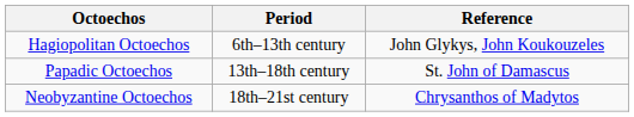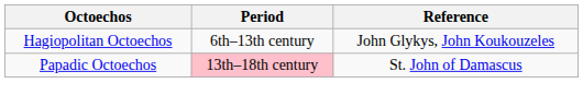Papadic Octoechos | Period: no background -> pink background
- row: Neobyzantine Octoechos | 18th–21st century | Chrysanthos of Madytos
